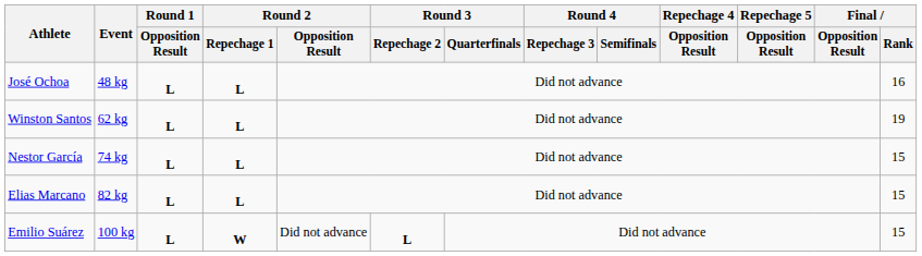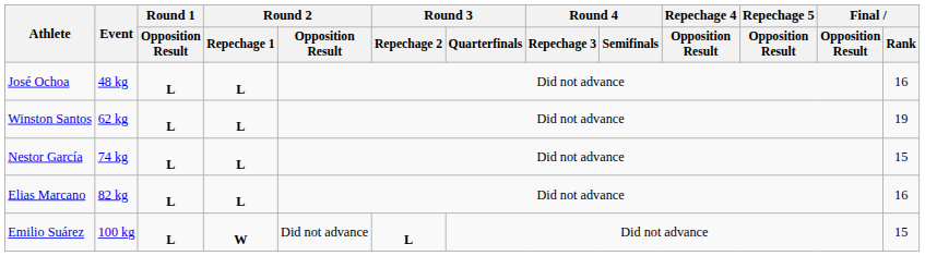Elias Marcano | Final / Rank: 15 -> 16
